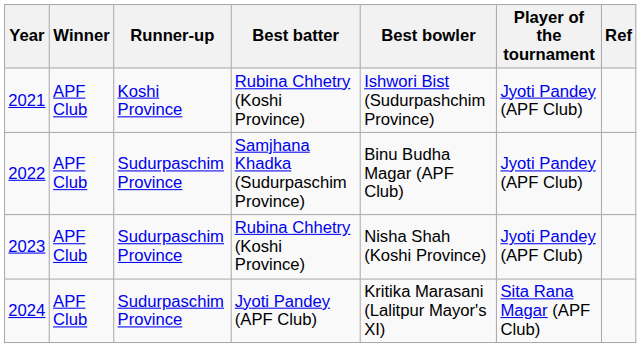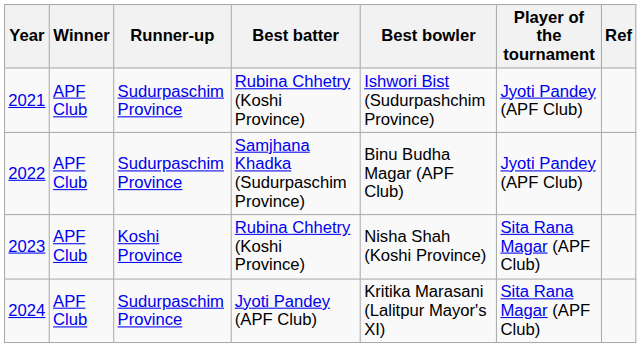2021 | Runner-up: Koshi Province -> Sudurpaschim Province
2023 | Runner-up: Sudurpaschim Province -> Koshi Province
2023 | Player of the tournament: Jyoti Pandey (APF Club) -> Sita Rana Magar (APF Club)
